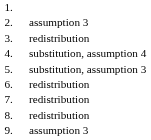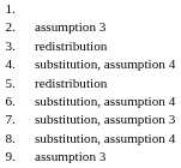5. | column 3: substitution, assumption 3 -> redistribution
6. | column 3: redistribution -> substitution, assumption 4
7. | column 3: redistribution -> substitution, assumption 3
8. | column 3: redistribution -> substitution, assumption 4
